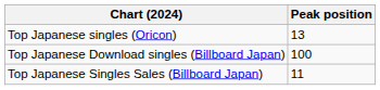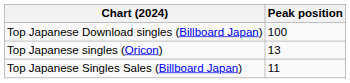rows swapped: Top Japanese singles (Oricon) <-> Top Japanese Download singles (Billboard Japan)
